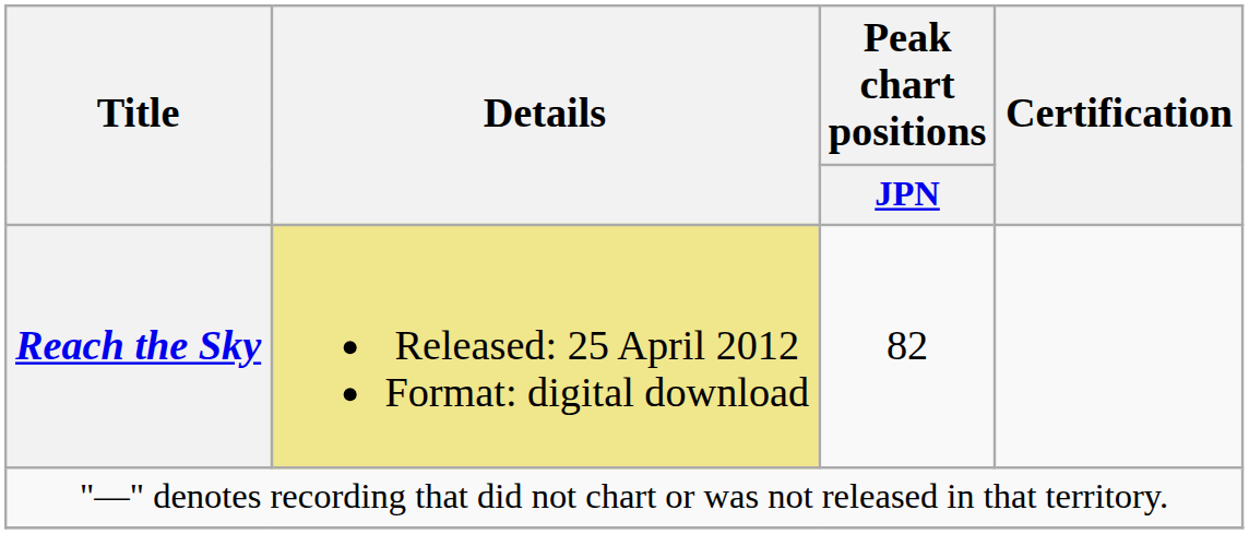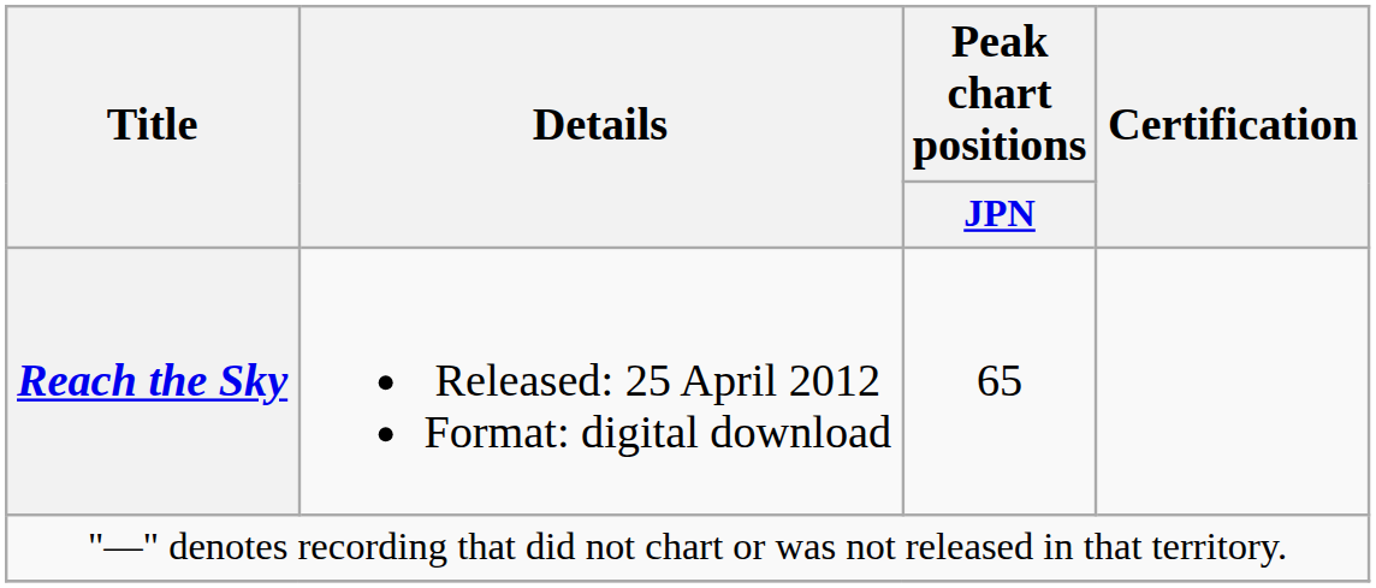Reach the Sky | Details: khaki background -> no background
Reach the Sky | Peak chart positions / JPN: 82 -> 65
